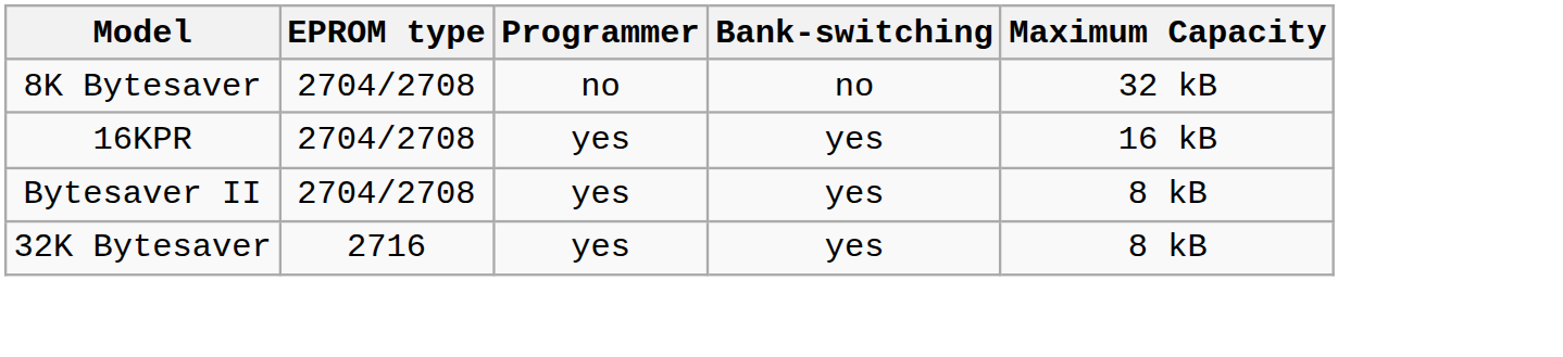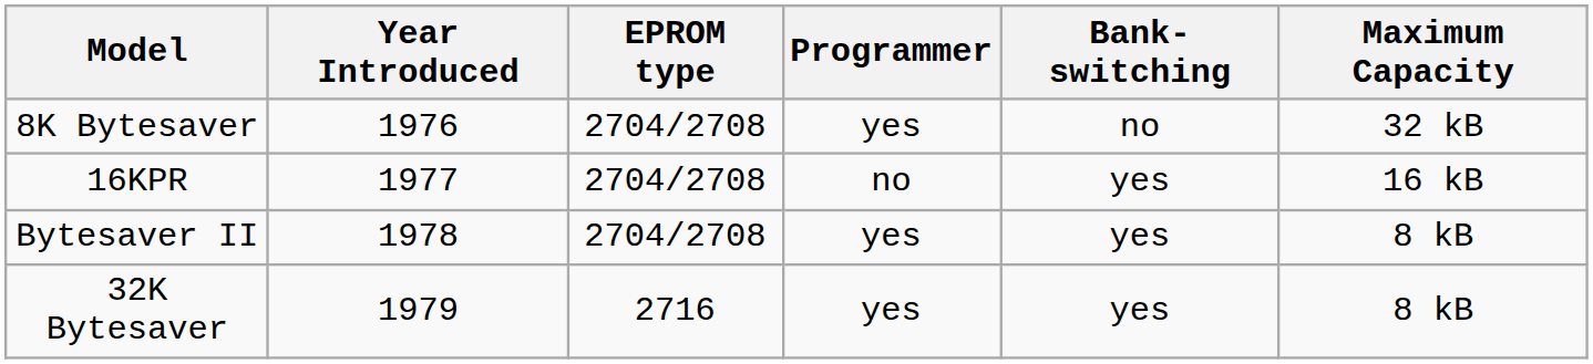+ column: Year Introduced | 1976 | 1977 | 1978 | 1979
8K Bytesaver | Programmer: no -> yes
16KPR | Programmer: yes -> no
